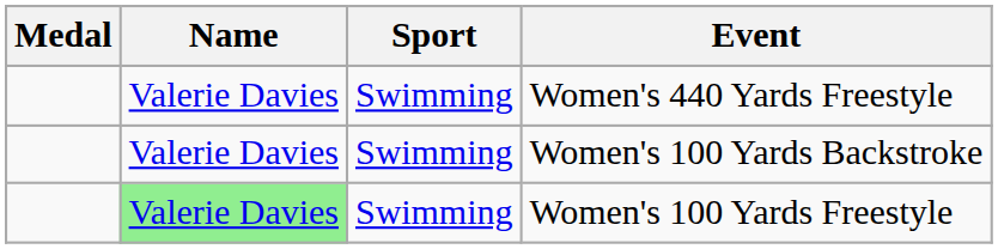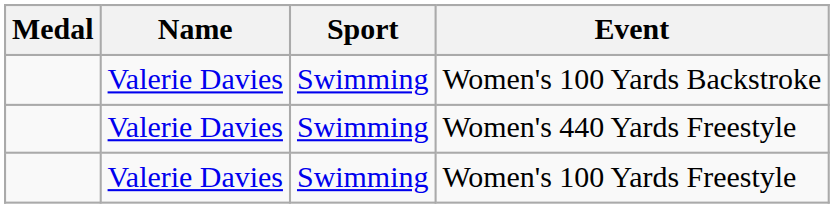rows swapped: Women's 100 Yards Backstroke <-> Women's 440 Yards Freestyle
Women's 100 Yards Freestyle | Name: lightgreen background -> no background
